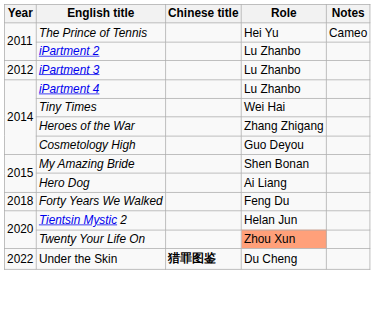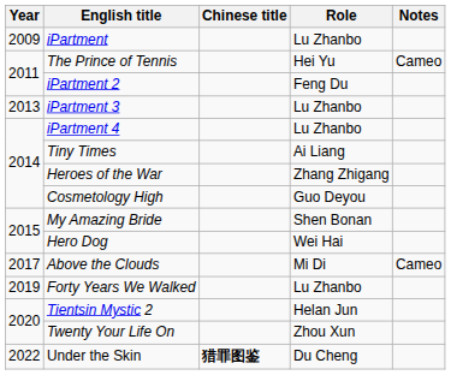+ row: 2009 | iPartment | Lu Zhanbo
iPartment 2 | Role: Lu Zhanbo -> Feng Du
iPartment 3 | Year: 2012 -> 2013
Tiny Times | Role: Wei Hai -> Ai Liang
Hero Dog | Role: Ai Liang -> Wei Hai
+ row: 2017 | Above the Clouds | Mi Di | Cameo
Forty Years We Walked | Year: 2018 -> 2019
Forty Years We Walked | Role: Feng Du -> Lu Zhanbo
Twenty Your Life On | Role: lightsalmon background -> no background
